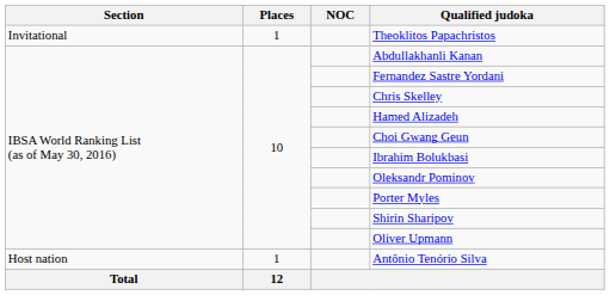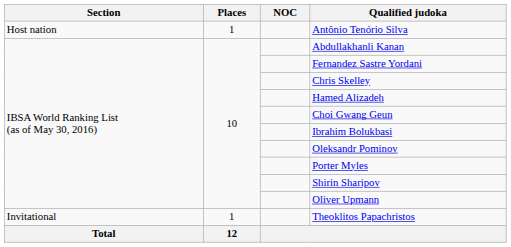rows swapped: Antônio Tenório Silva <-> Theoklitos Papachristos
